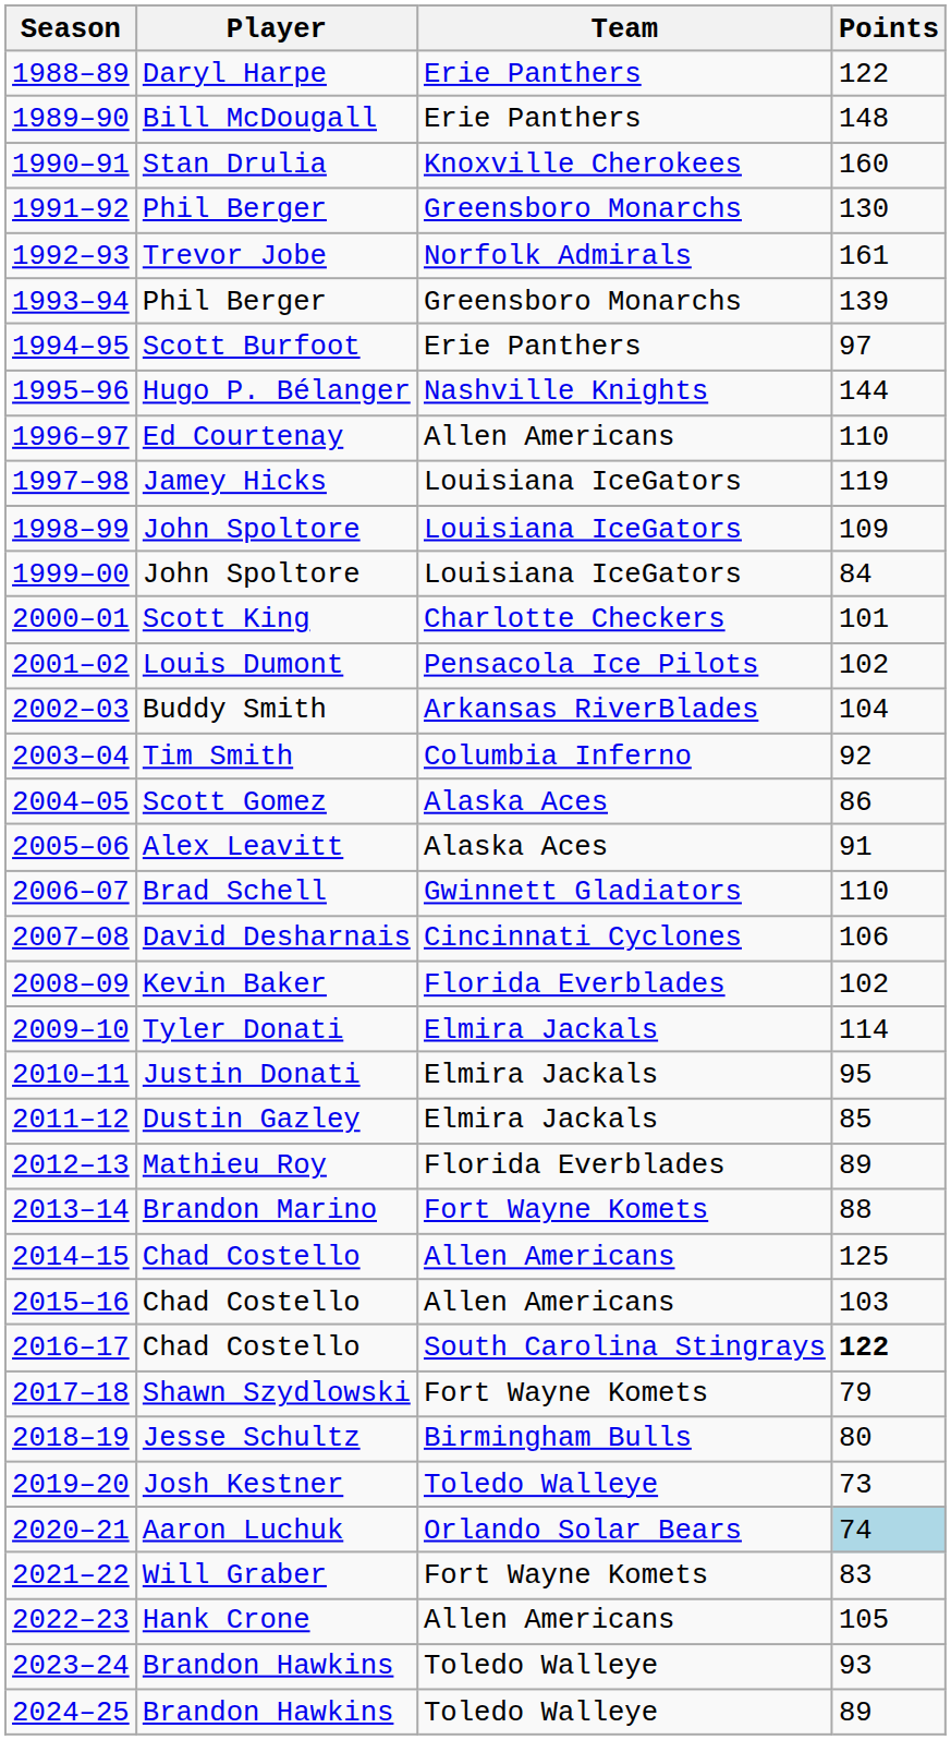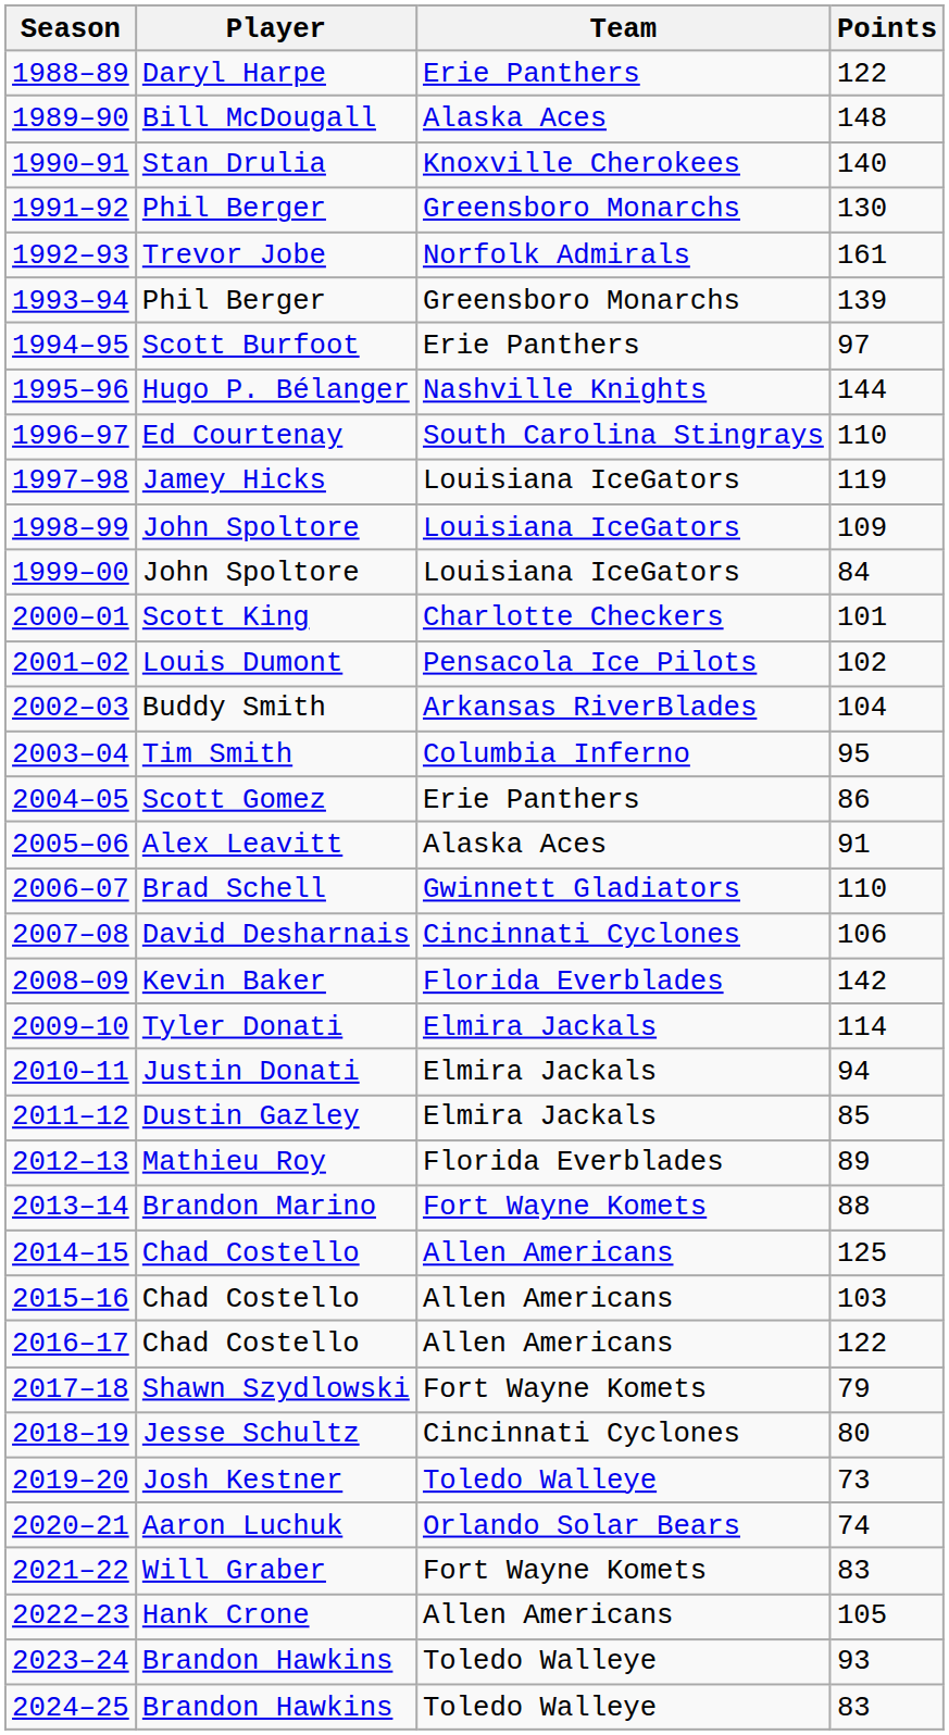1989–90 | Team: Erie Panthers -> Alaska Aces
1990–91 | Points: 160 -> 140
1996–97 | Team: Allen Americans -> South Carolina Stingrays
2003–04 | Points: 92 -> 95
2004–05 | Team: Alaska Aces -> Erie Panthers
2008–09 | Points: 102 -> 142
2010–11 | Points: 95 -> 94
2016–17 | Team: South Carolina Stingrays -> Allen Americans
2016–17 | Points: bold -> normal
2018–19 | Team: Birmingham Bulls -> Cincinnati Cyclones
2020–21 | Points: lightblue background -> no background
2024–25 | Points: 89 -> 83
